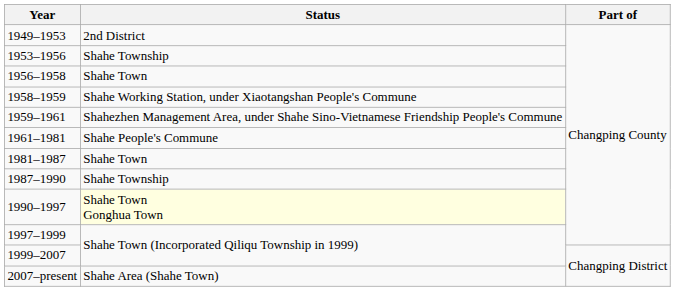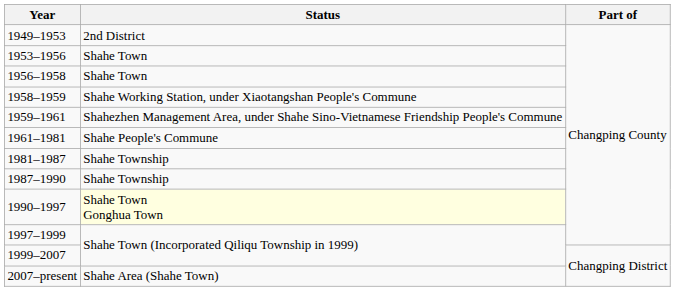1953–1956 | Status: Shahe Township -> Shahe Town
1981–1987 | Status: Shahe Town -> Shahe Township
